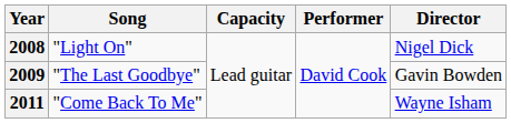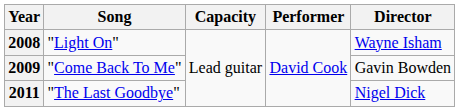2008 | Director: Nigel Dick -> Wayne Isham
2009 | Song: "The Last Goodbye" -> "Come Back To Me"
2011 | Song: "Come Back To Me" -> "The Last Goodbye"
2011 | Director: Wayne Isham -> Nigel Dick
